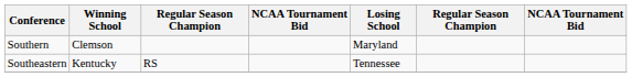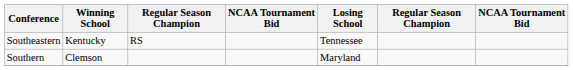rows swapped: Southeastern <-> Southern
